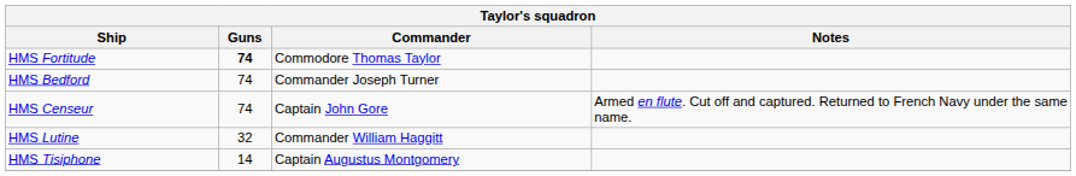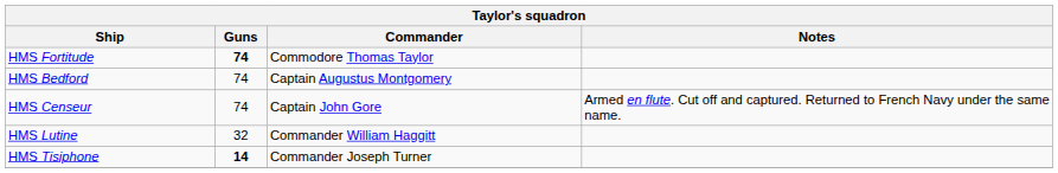HMS Bedford | Commander: Commander Joseph Turner -> Captain Augustus Montgomery
HMS Tisiphone | Guns: normal -> bold
HMS Tisiphone | Commander: Captain Augustus Montgomery -> Commander Joseph Turner
